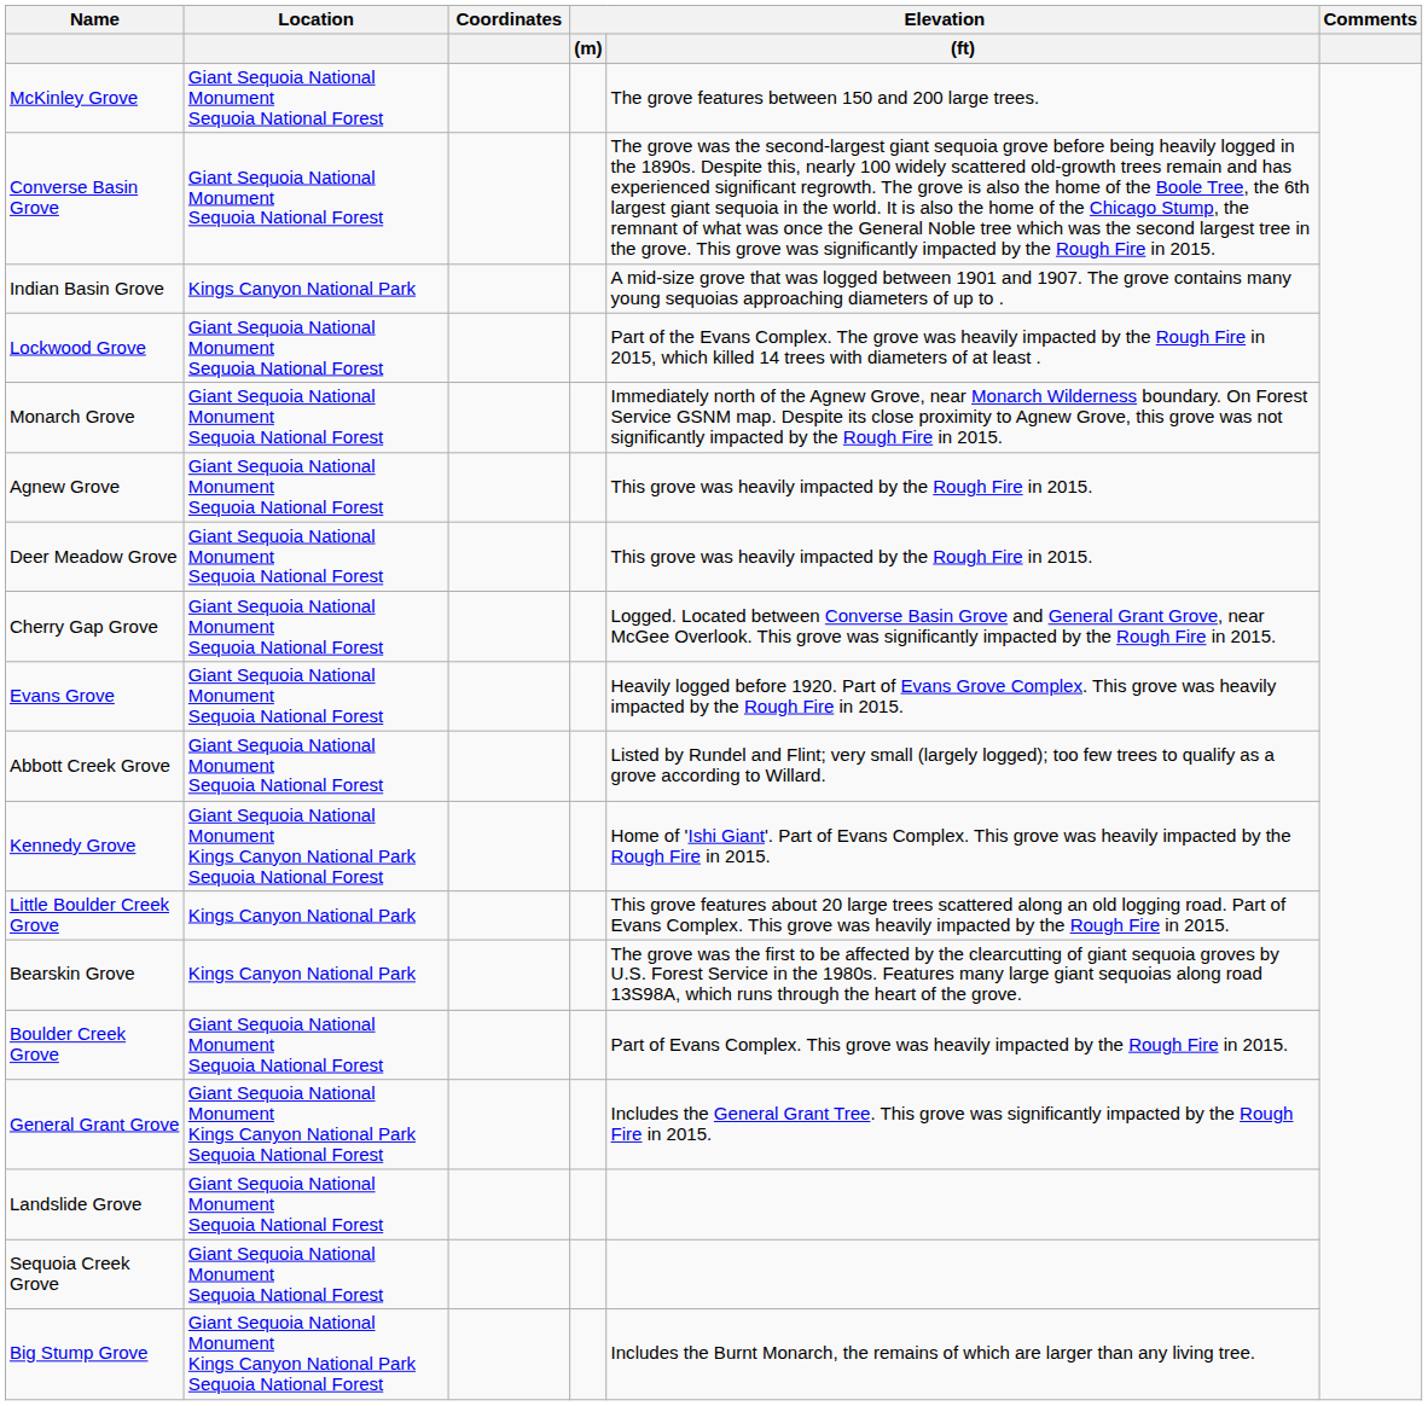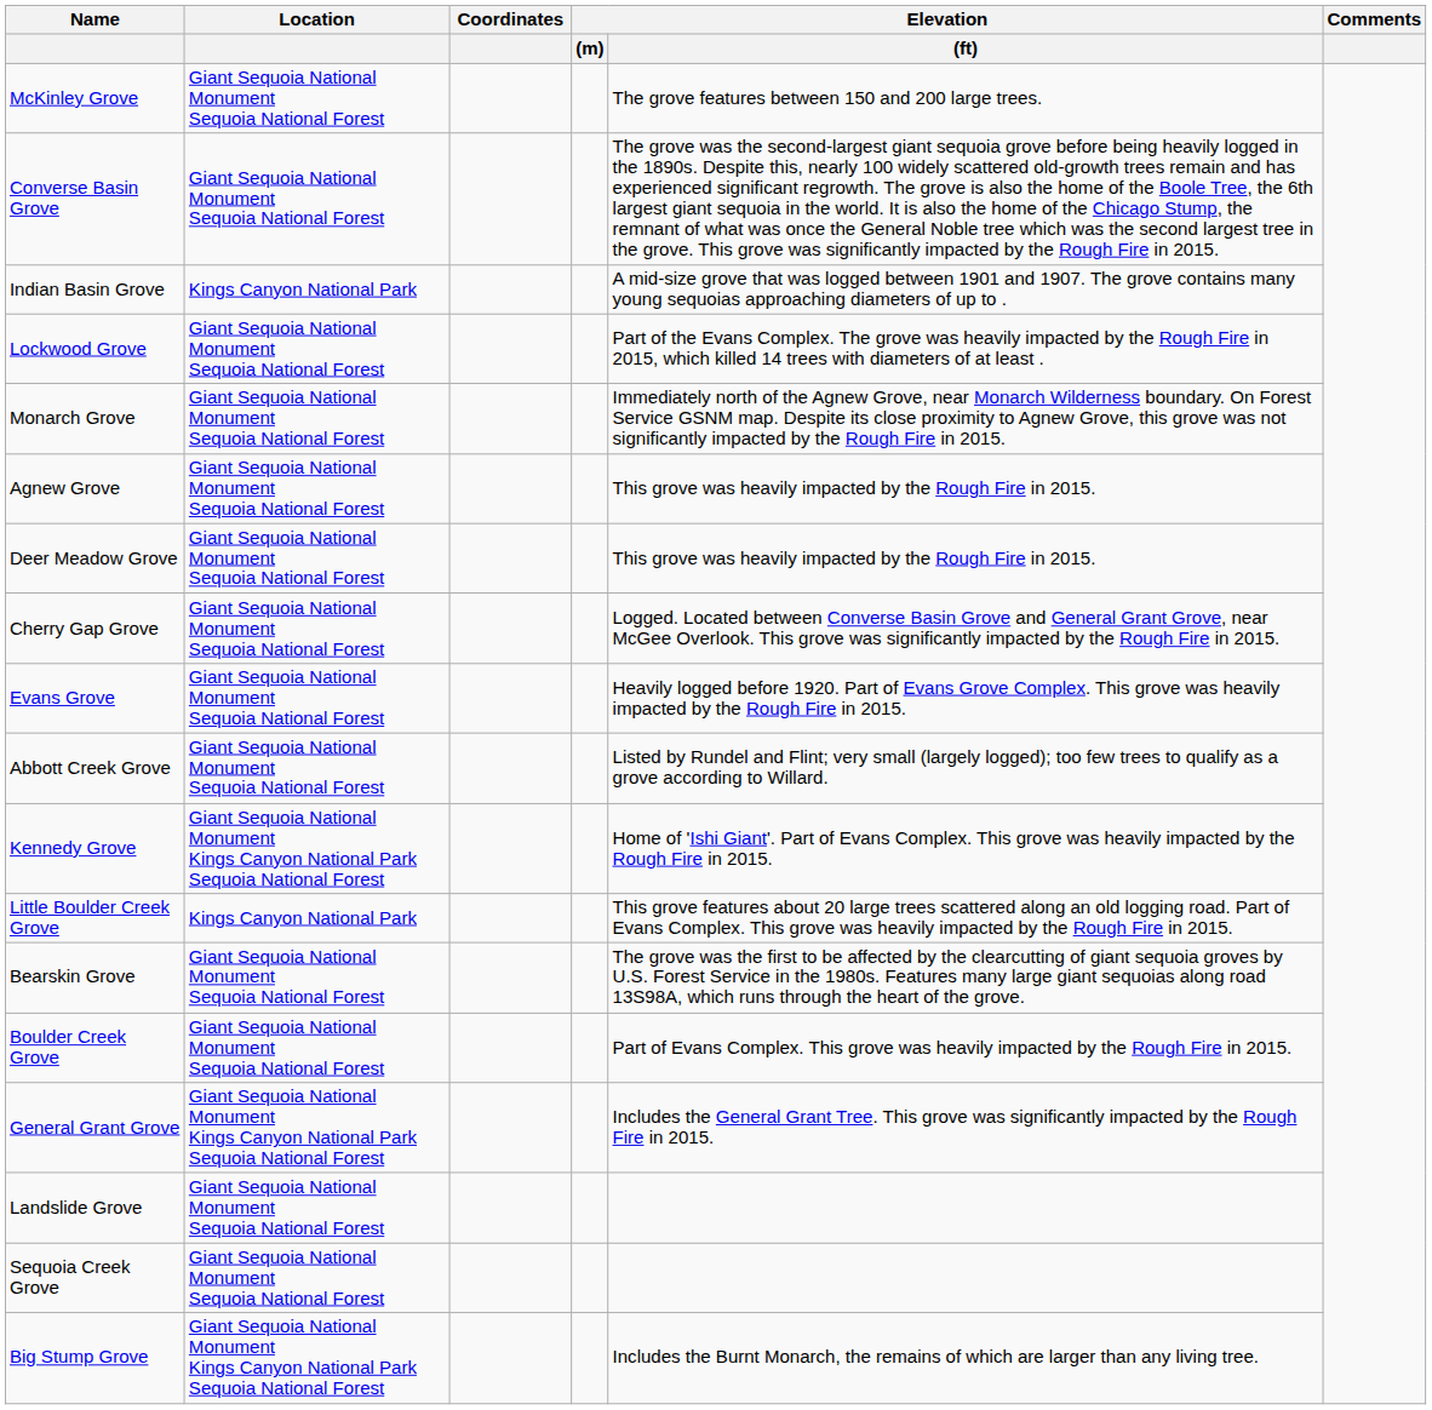Bearskin Grove | Location: Kings Canyon National Park -> Giant Sequoia National Monument Sequoia National Forest
